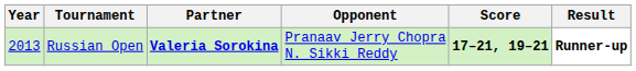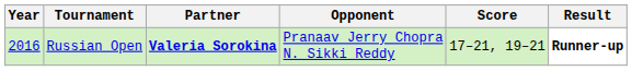Russian Open | Year: 2013 -> 2016
Russian Open | Score: bold -> normal
